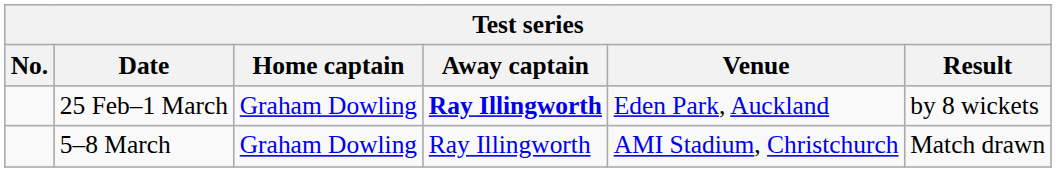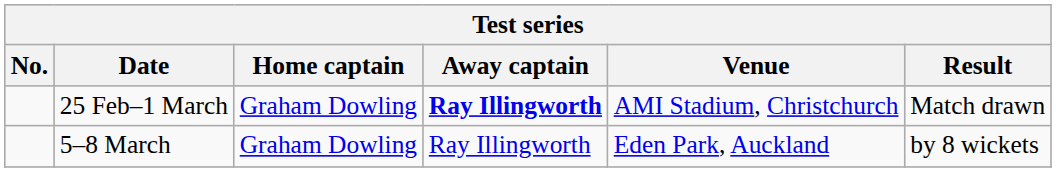25 Feb–1 March | Venue: Eden Park, Auckland -> AMI Stadium, Christchurch
25 Feb–1 March | Result: by 8 wickets -> Match drawn
5–8 March | Venue: AMI Stadium, Christchurch -> Eden Park, Auckland
5–8 March | Result: Match drawn -> by 8 wickets
